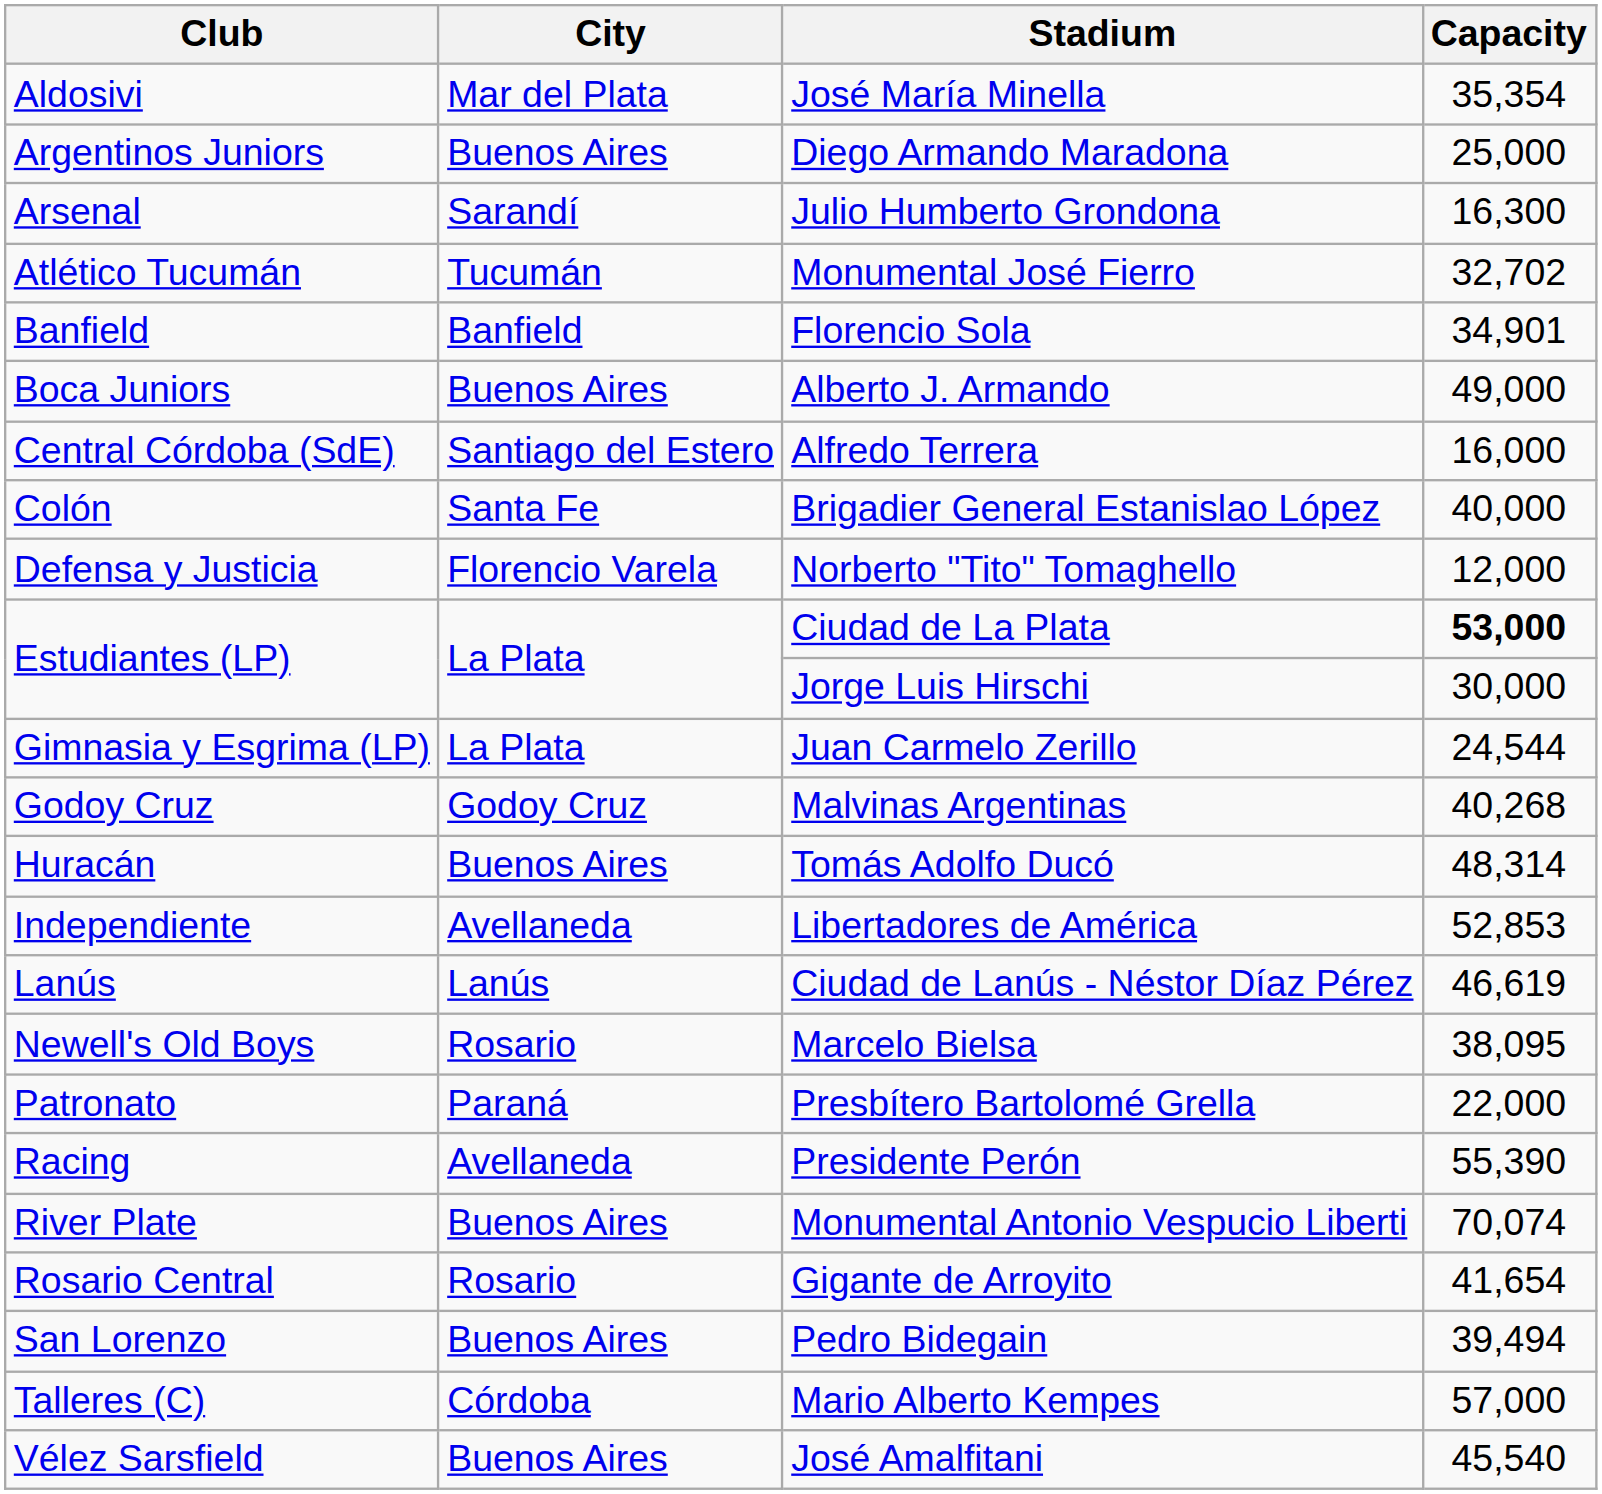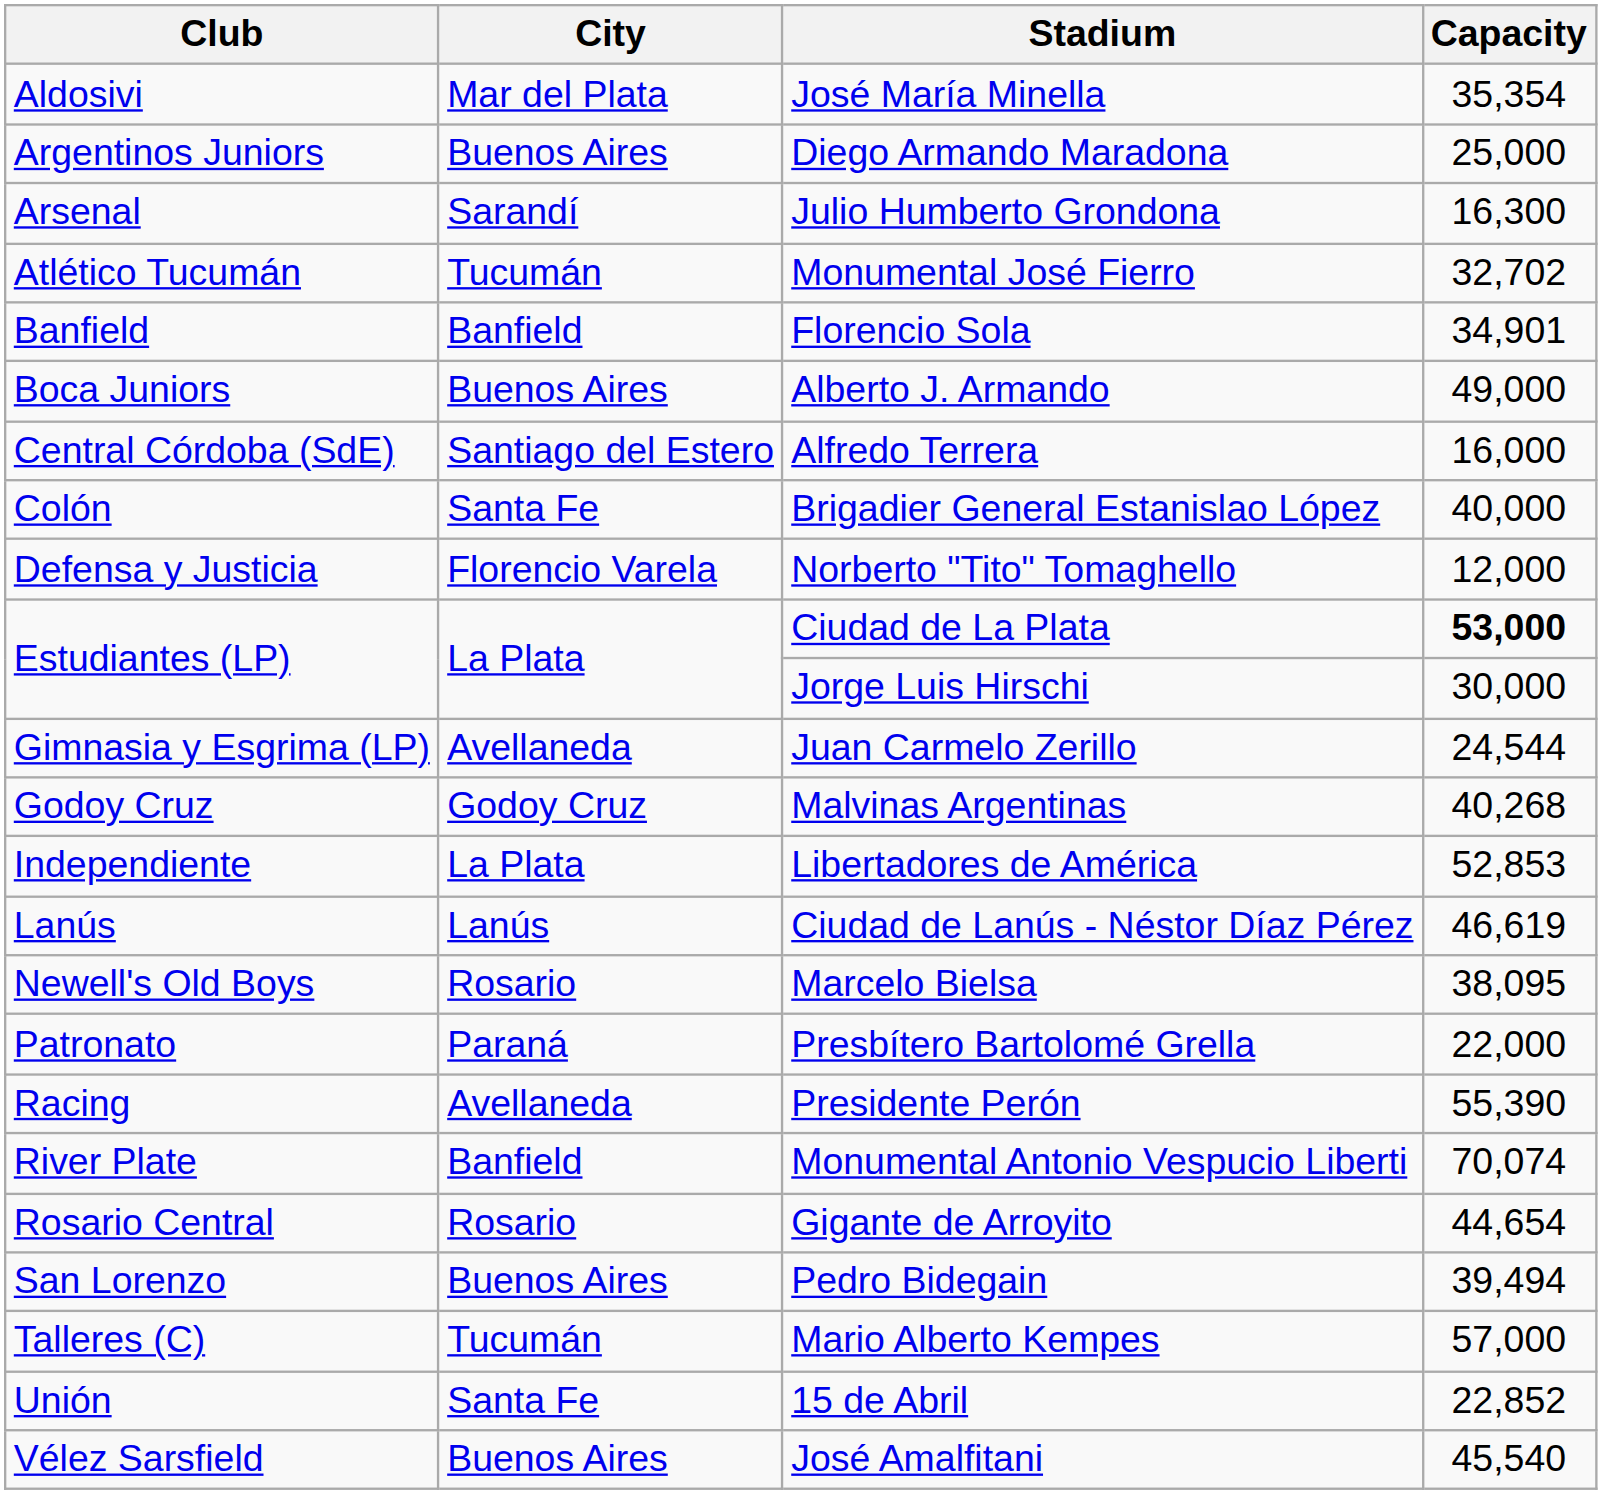Juan Carmelo Zerillo | City: La Plata -> Avellaneda
- row: Huracán | Buenos Aires | Tomás Adolfo Ducó | 48,314
Libertadores de América | City: Avellaneda -> La Plata
Monumental Antonio Vespucio Liberti | City: Buenos Aires -> Banfield
Gigante de Arroyito | Capacity: 41,654 -> 44,654
Mario Alberto Kempes | City: Córdoba -> Tucumán
+ row: Unión | Santa Fe | 15 de Abril | 22,852
